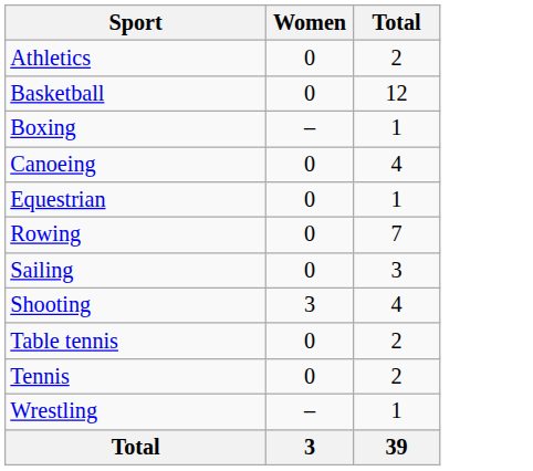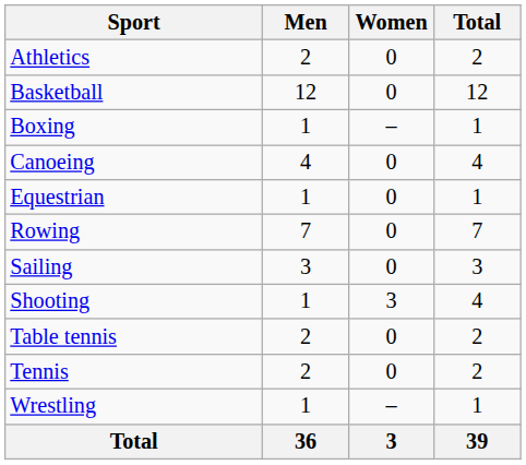+ column: Men | 2 | 12 | 1 | 4 | 1 | 7 | 3 | 1 | 2 | 2 | 1 | 36
